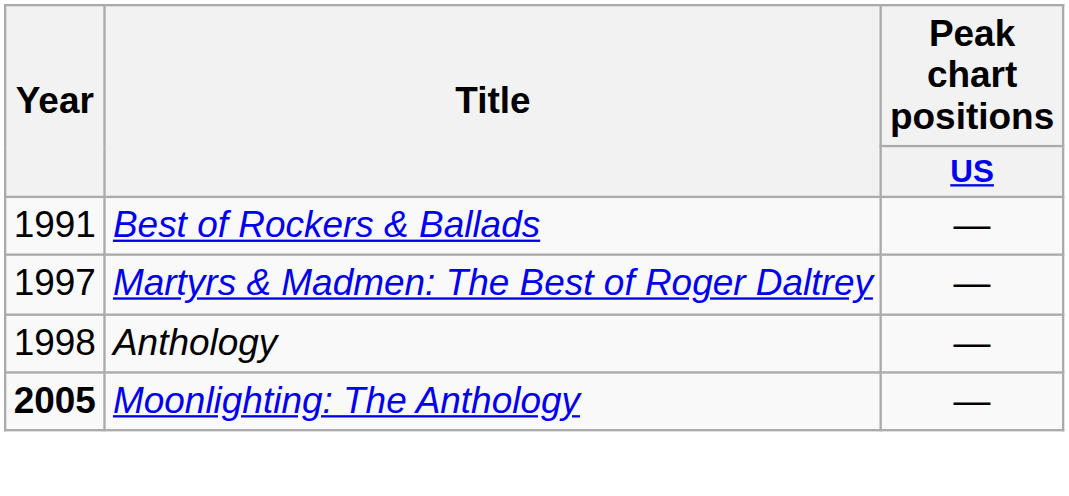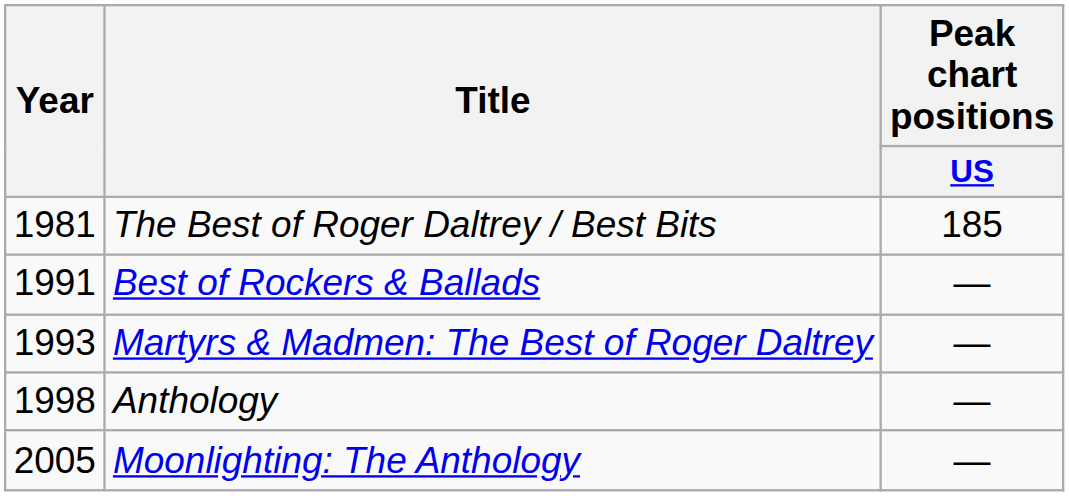+ row: 1981 | The Best of Roger Daltrey / Best Bits | 185
Martyrs & Madmen: The Best of Roger Daltrey | Year: 1997 -> 1993
Moonlighting: The Anthology | Year: bold -> normal
